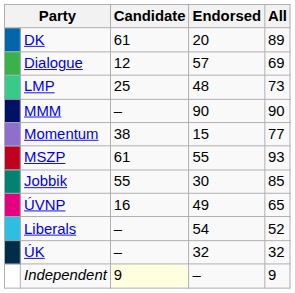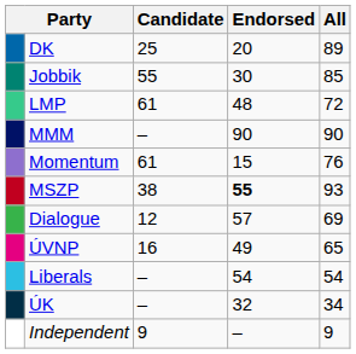DK | Candidate: 61 -> 25
rows swapped: Jobbik <-> Dialogue
LMP | Candidate: 25 -> 61
LMP | All: 73 -> 72
Momentum | Candidate: 38 -> 61
Momentum | All: 77 -> 76
MSZP | Candidate: 61 -> 38
MSZP | Endorsed: normal -> bold
Liberals | All: 52 -> 54
ÚK | All: 32 -> 34
Independent | Candidate: lightyellow background -> no background
